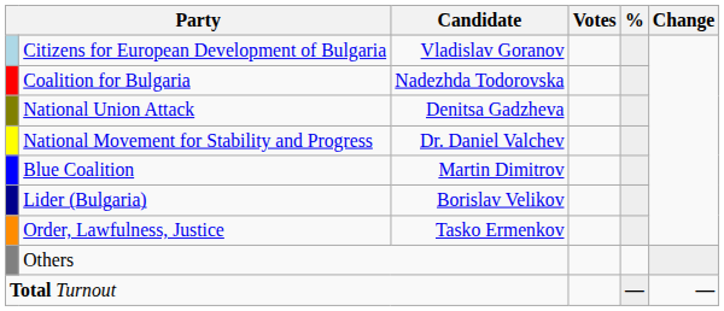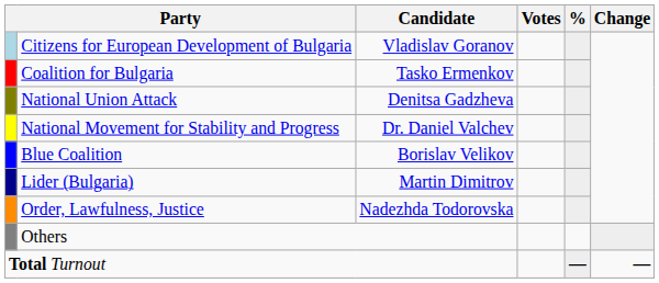Coalition for Bulgaria | Candidate: Nadezhda Todorovska -> Tasko Ermenkov
Blue Coalition | Candidate: Martin Dimitrov -> Borislav Velikov
Lider (Bulgaria) | Candidate: Borislav Velikov -> Martin Dimitrov
Order, Lawfulness, Justice | Candidate: Tasko Ermenkov -> Nadezhda Todorovska
